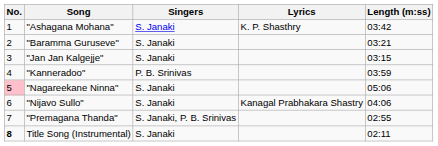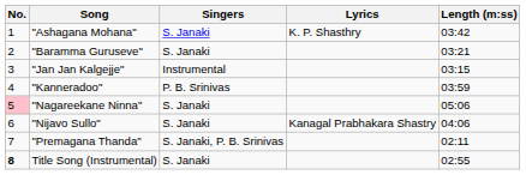"Jan Jan Kalgejje" | Singers: S. Janaki -> Instrumental
"Premagana Thanda" | Length (m:ss): 02:55 -> 02:11
Title Song (Instrumental) | Length (m:ss): 02:11 -> 02:55
